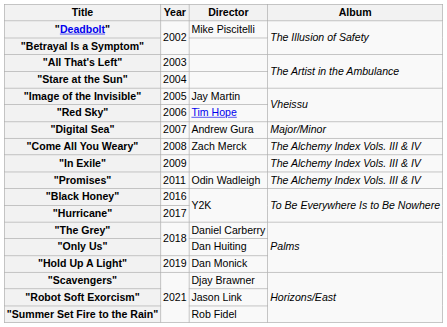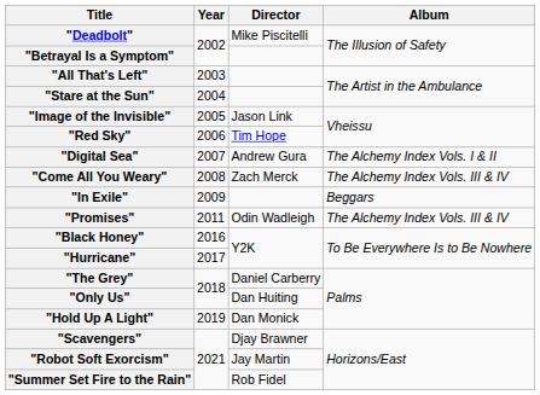"Image of the Invisible" | Director: Jay Martin -> Jason Link
"Digital Sea" | Album: Major/Minor -> The Alchemy Index Vols. I & II
"In Exile" | Album: The Alchemy Index Vols. III & IV -> Beggars
"Robot Soft Exorcism" | Director: Jason Link -> Jay Martin
